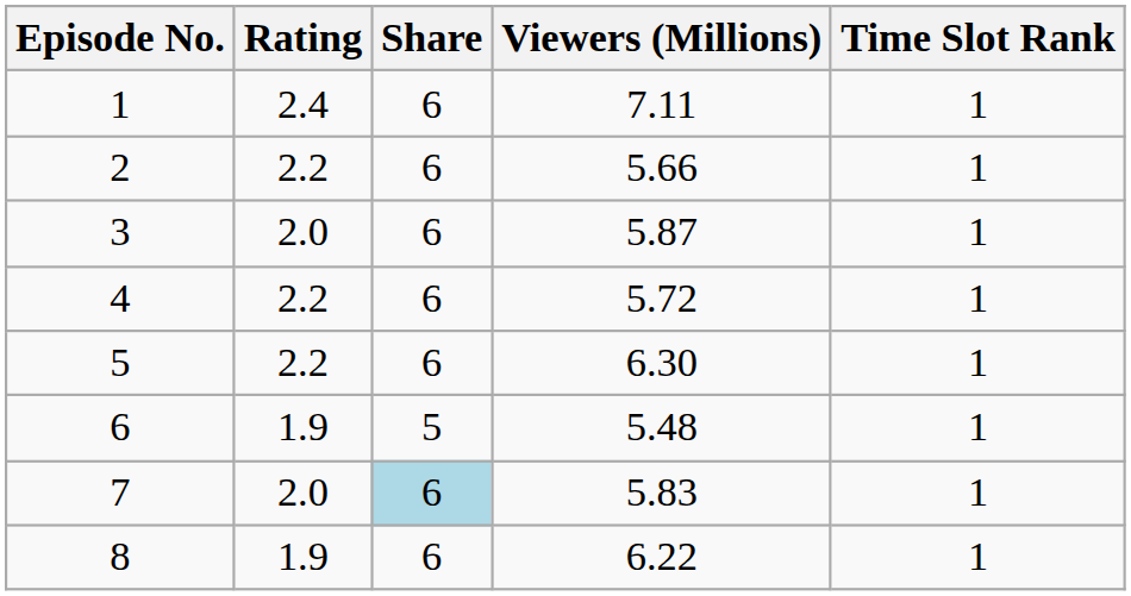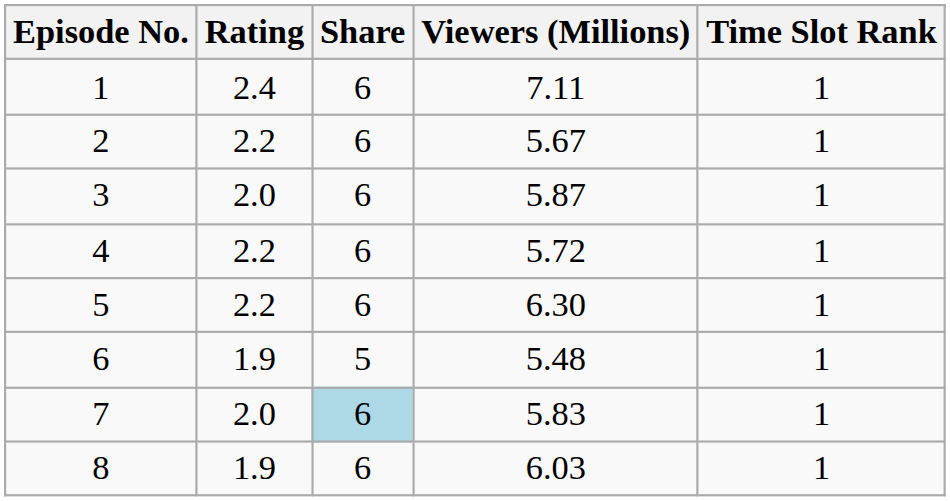2 | Viewers (Millions): 5.66 -> 5.67
8 | Viewers (Millions): 6.22 -> 6.03
